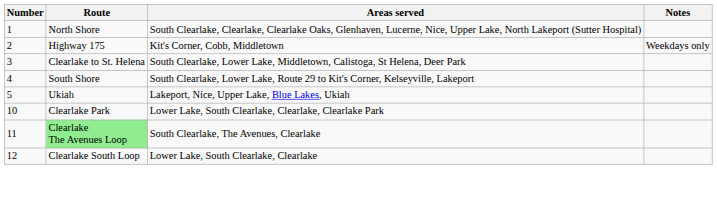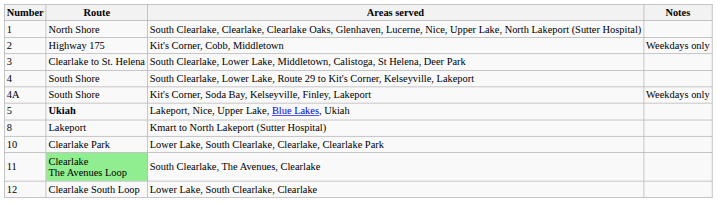+ row: 4A | South Shore | Kit's Corner, Soda Bay, Kelseyville, Finley, Lakeport | Weekdays only
Lakeport, Nice, Upper Lake, Blue Lakes, Ukiah | Route: normal -> bold
+ row: 8 | Lakeport | Kmart to North Lakeport (Sutter Hospital)
